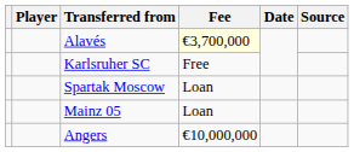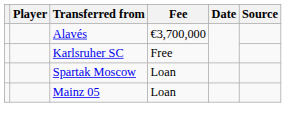Alavés | Fee: lightyellow background -> no background
- row: Angers | €10,000,000
